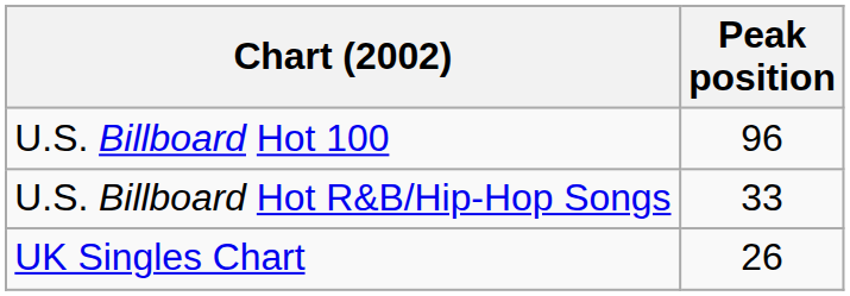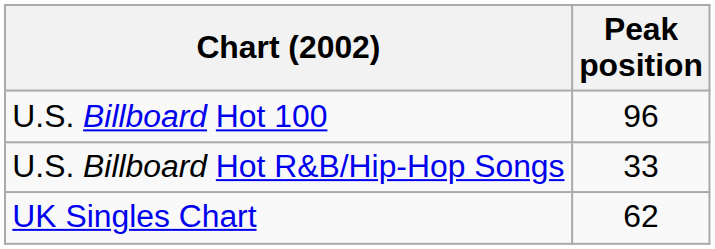UK Singles Chart | Peak position: 26 -> 62
